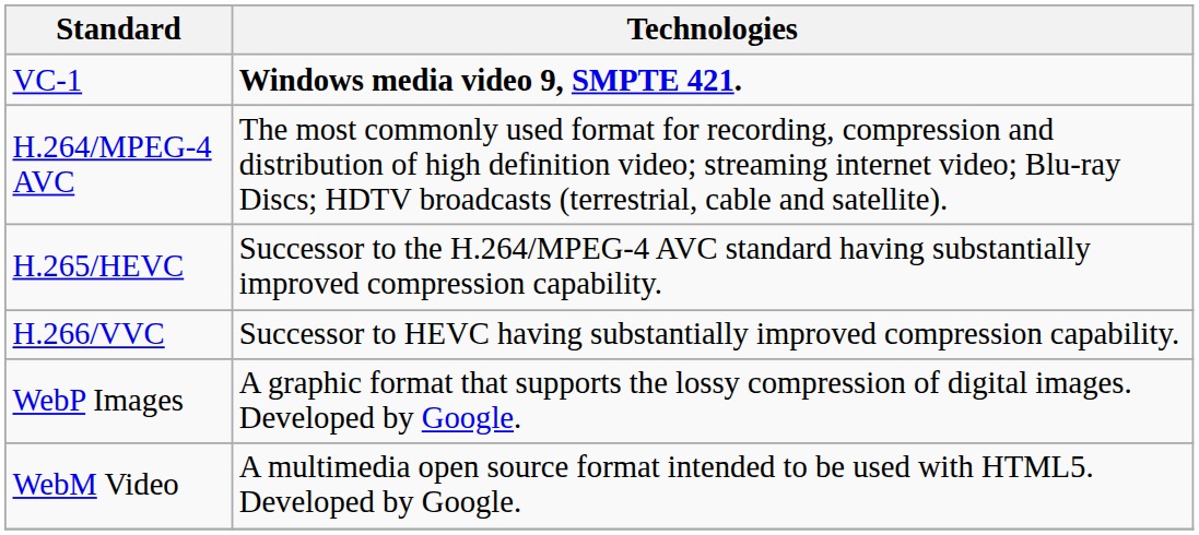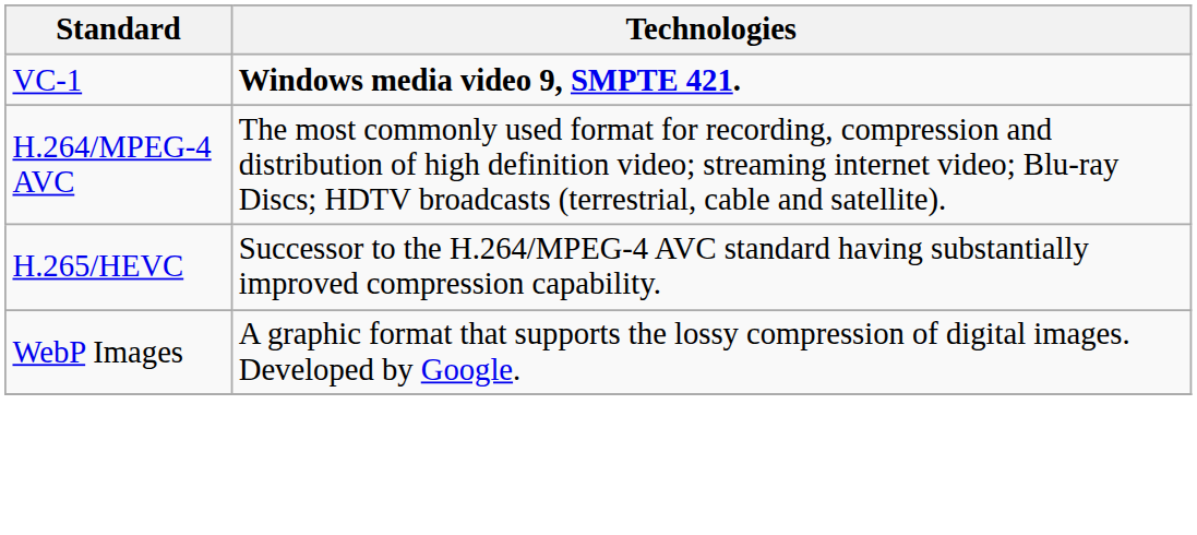- row: H.266/VVC | Successor to HEVC having substantially improved compression capability.
- row: WebM Video | A multimedia open source format intended to be used with HTML5. Developed by Google.
